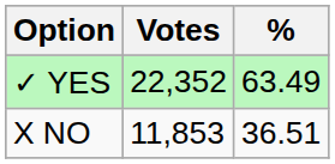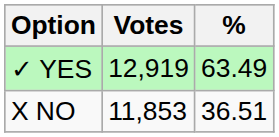✓ YES | Votes: 22,352 -> 12,919
